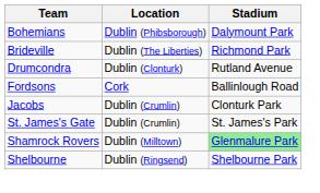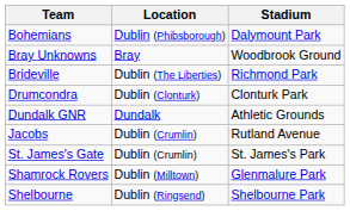+ row: Bray Unknowns | Bray | Woodbrook Ground
Drumcondra | Stadium: Rutland Avenue -> Clonturk Park
+ row: Dundalk GNR | Dundalk | Athletic Grounds
- row: Fordsons | Cork | Ballinlough Road
Jacobs | Stadium: Clonturk Park -> Rutland Avenue
Shamrock Rovers | Stadium: lightgreen background -> no background
